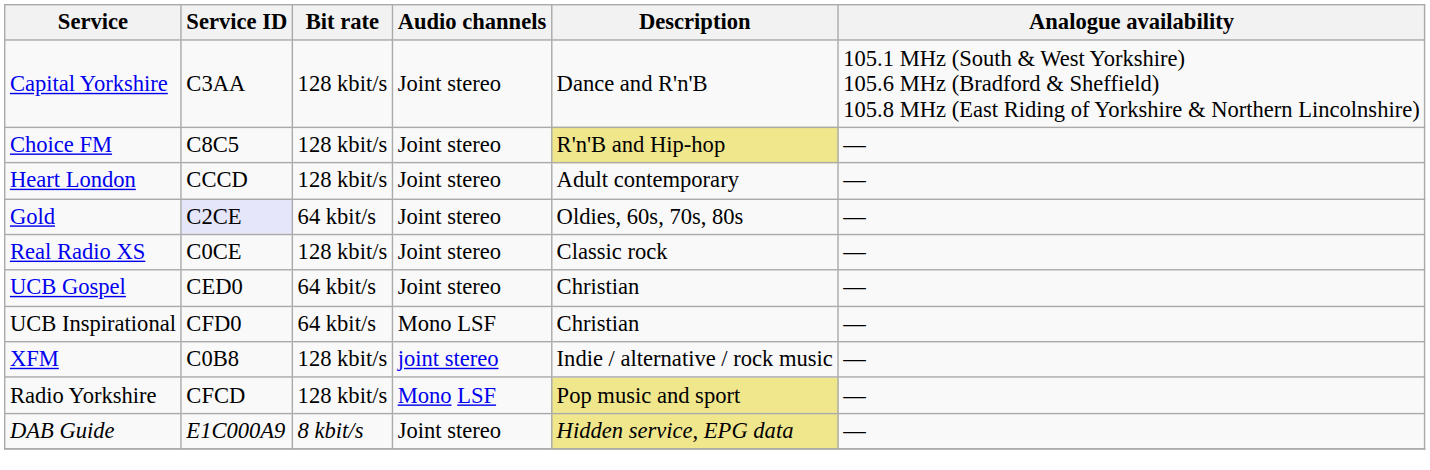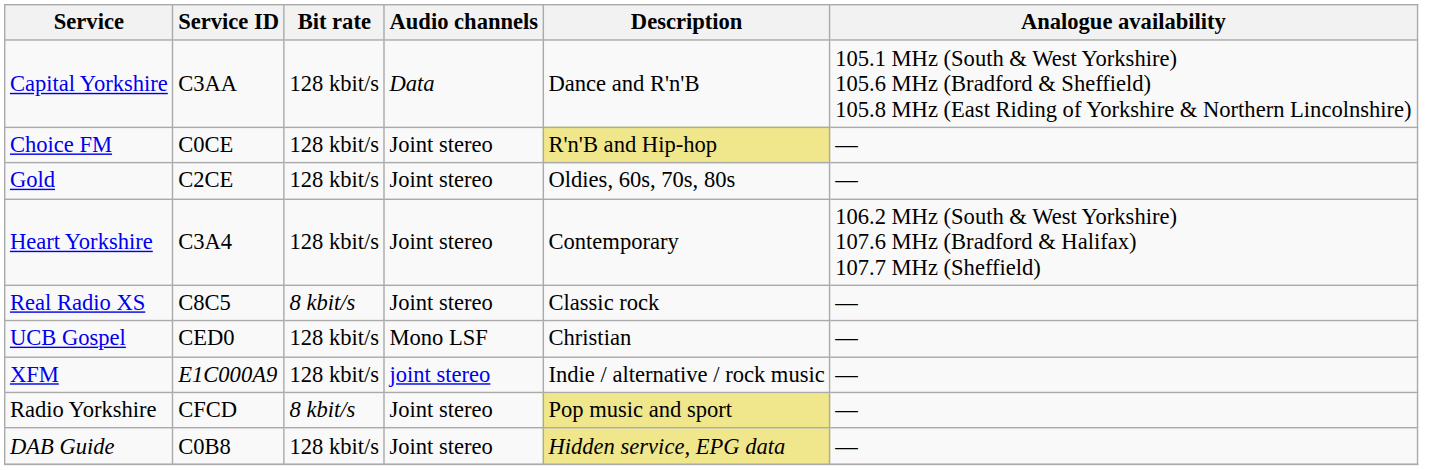Capital Yorkshire | Audio channels: Joint stereo -> Data
Choice FM | Service ID: C8C5 -> C0CE
- row: Heart London | CCCD | 128 kbit/s | Joint stereo | Adult contemporary | —
Gold | Service ID: lavender background -> no background
Gold | Bit rate: 64 kbit/s -> 128 kbit/s
+ row: Heart Yorkshire | C3A4 | 128 kbit/s | Joint stereo | Contemporary | 106.2 MHz (South & West Yorkshire) 107.6 MHz (Bradford & Halifax) 107.7 MHz (Sheffield)
Real Radio XS | Service ID: C0CE -> C8C5
Real Radio XS | Bit rate: 128 kbit/s -> 8 kbit/s
UCB Gospel | Bit rate: 64 kbit/s -> 128 kbit/s
UCB Gospel | Audio channels: Joint stereo -> Mono LSF
- row: UCB Inspirational | CFD0 | 64 kbit/s | Mono LSF | Christian | —
XFM | Service ID: C0B8 -> E1C000A9
Radio Yorkshire | Bit rate: 128 kbit/s -> 8 kbit/s
Radio Yorkshire | Audio channels: Mono LSF -> Joint stereo
DAB Guide | Service ID: E1C000A9 -> C0B8
DAB Guide | Bit rate: 8 kbit/s -> 128 kbit/s
